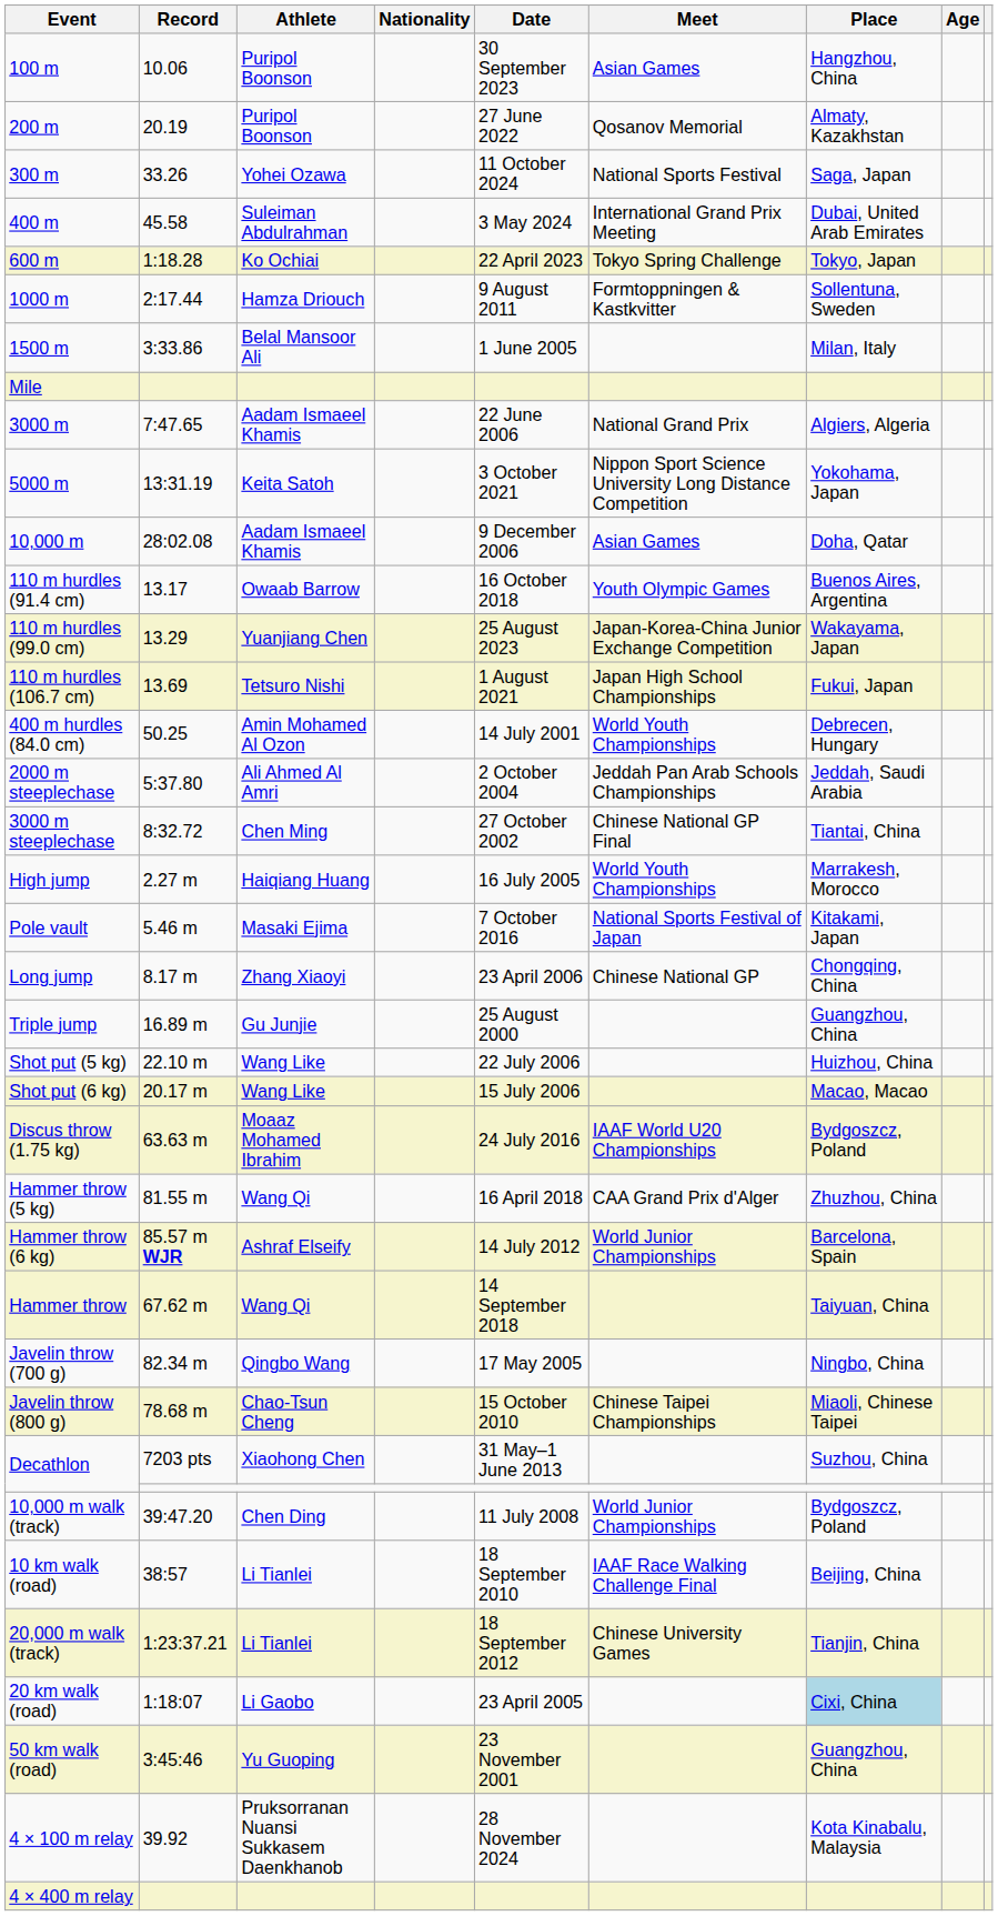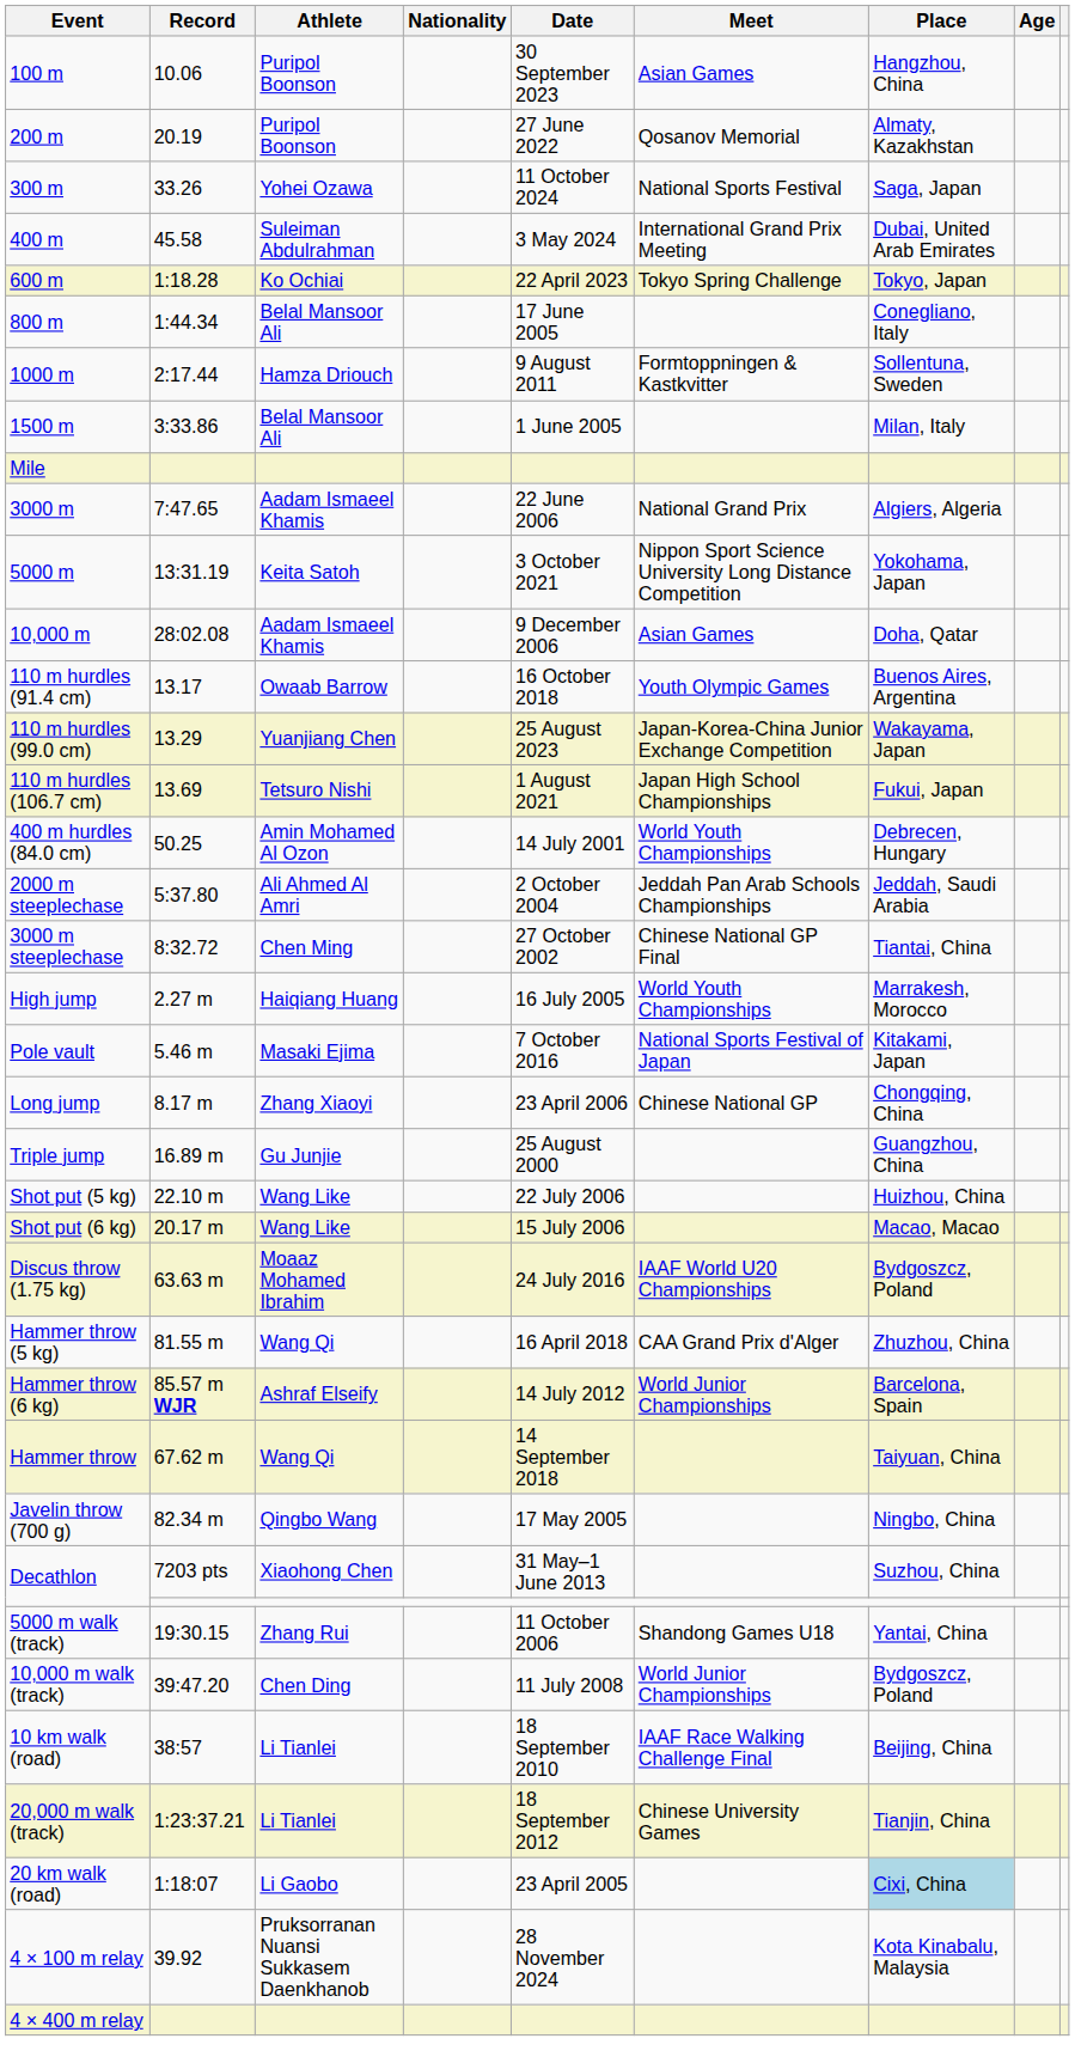+ row: 800 m | 1:44.34 | Belal Mansoor Ali | 17 June 2005 | Conegliano, Italy
- row: Javelin throw (800 g) | 78.68 m | Chao-Tsun Cheng | 15 October 2010 | Chinese Taipei Championships | Miaoli, Chinese Taipei
+ row: 5000 m walk (track) | 19:30.15 | Zhang Rui | 11 October 2006 | Shandong Games U18 | Yantai, China
- row: 50 km walk (road) | 3:45:46 | Yu Guoping | 23 November 2001 | Guangzhou, China
